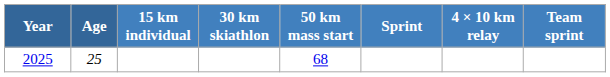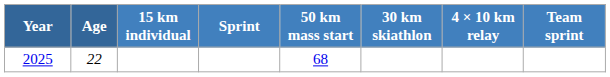columns swapped: 30 km skiathlon <-> Sprint
2025 | Age: 25 -> 22
